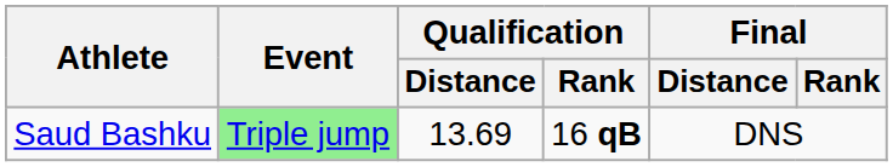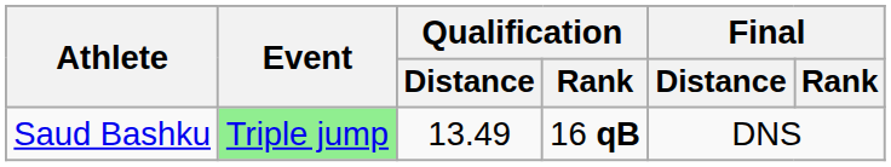Saud Bashku | Qualification / Distance: 13.69 -> 13.49
